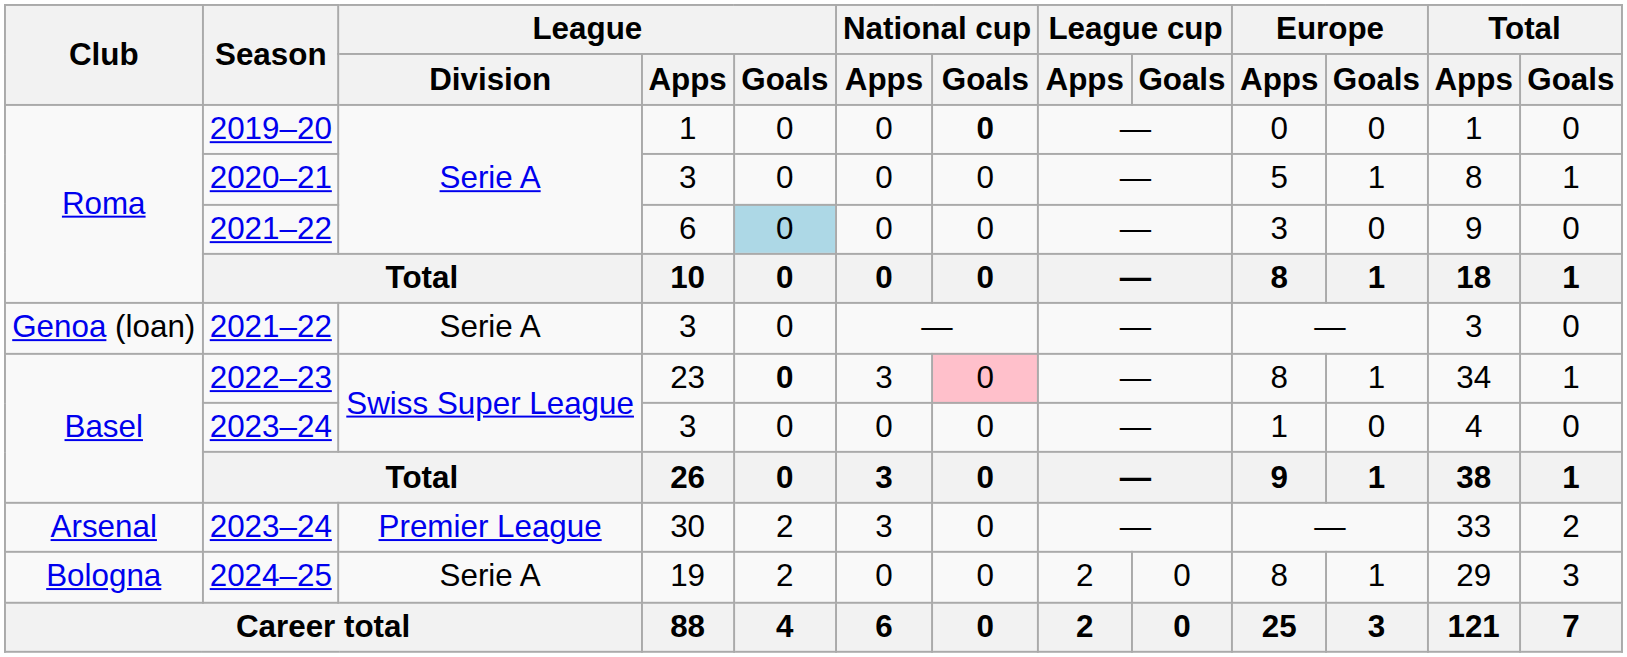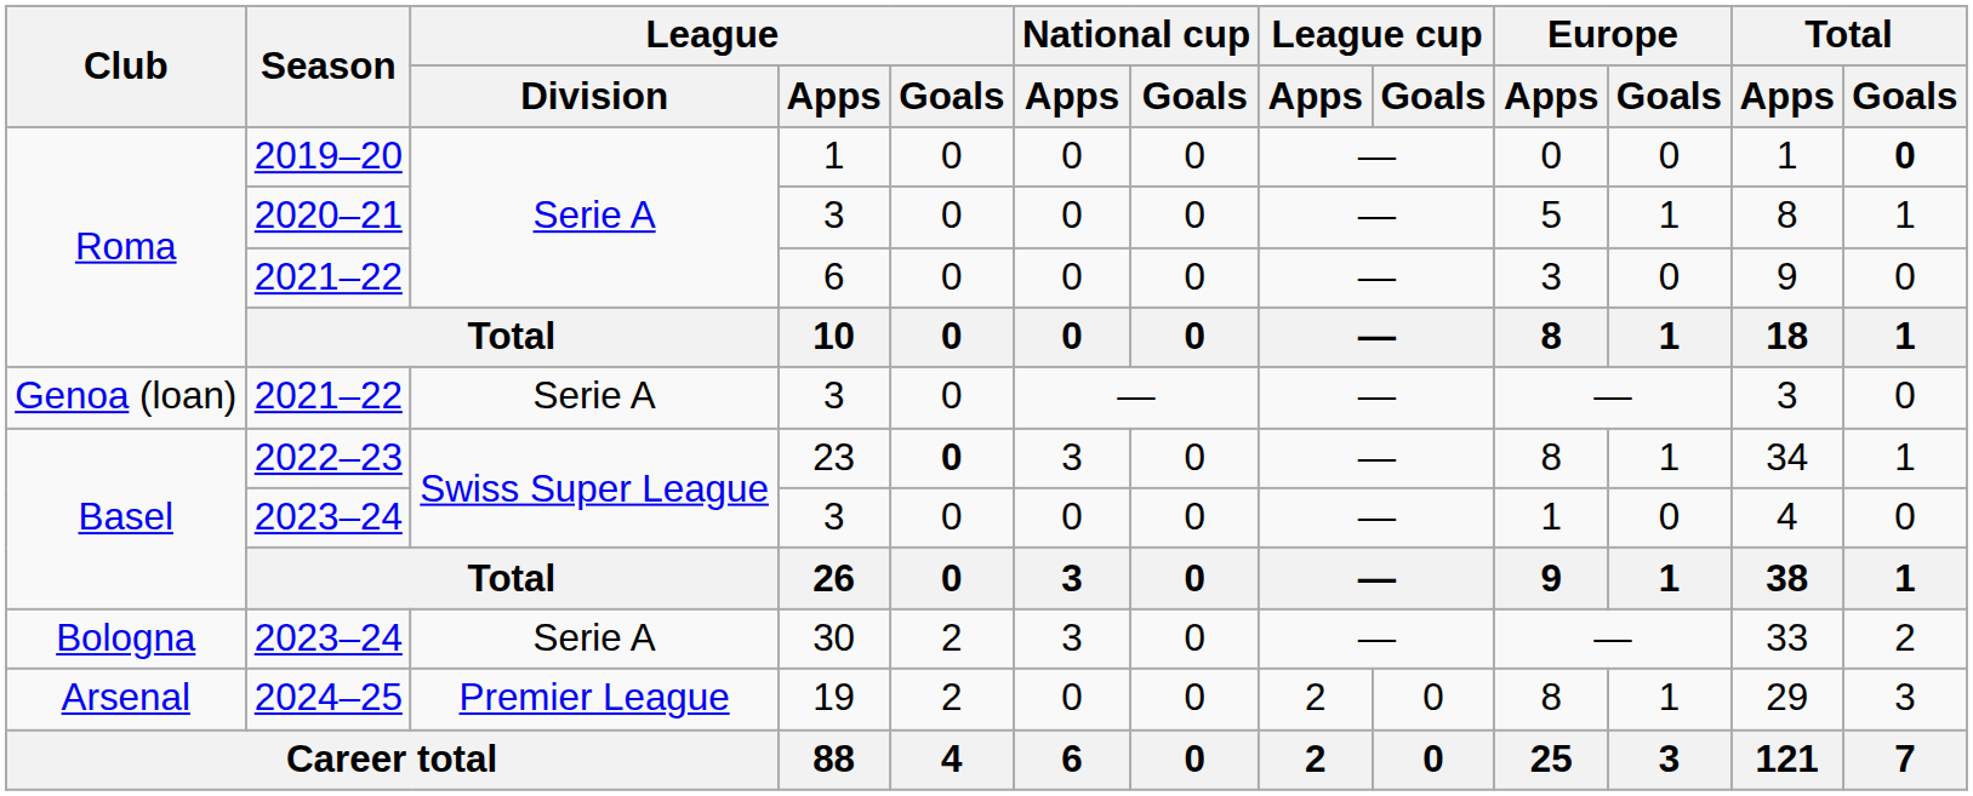2019–20 | National cup / Goals: bold -> normal
2019–20 | Total / Goals: normal -> bold
2021–22 / 6 | League / Goals: lightblue background -> no background
2022–23 | National cup / Goals: pink background -> no background
2023–24 / 30 | Club: Arsenal -> Bologna
2023–24 / 30 | League / Division: Premier League -> Serie A
2024–25 | Club: Bologna -> Arsenal
2024–25 | League / Division: Serie A -> Premier League
